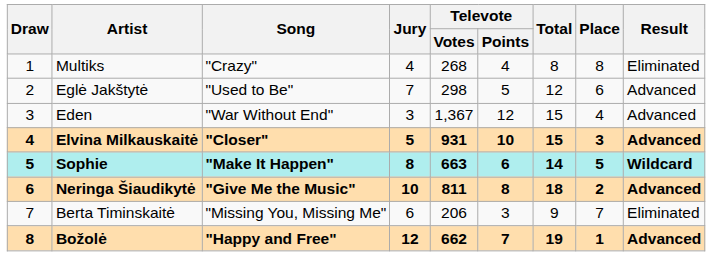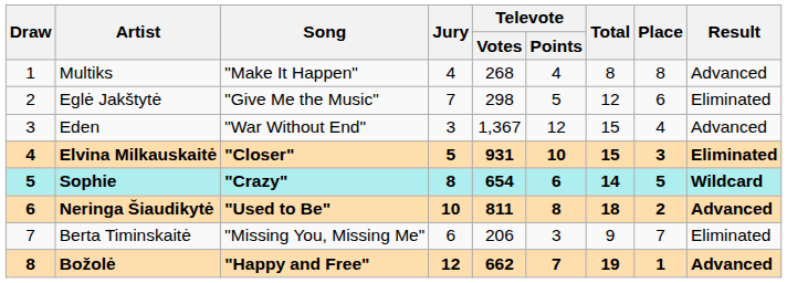Multiks | Song: "Crazy" -> "Make It Happen"
Multiks | Result: Eliminated -> Advanced
Eglė Jakštytė | Song: "Used to Be" -> "Give Me the Music"
Eglė Jakštytė | Result: Advanced -> Eliminated
Elvina Milkauskaitė | Result: Advanced -> Eliminated
Sophie | Song: "Make It Happen" -> "Crazy"
Sophie | Televote / Votes: 663 -> 654
Neringa Šiaudikytė | Song: "Give Me the Music" -> "Used to Be"
